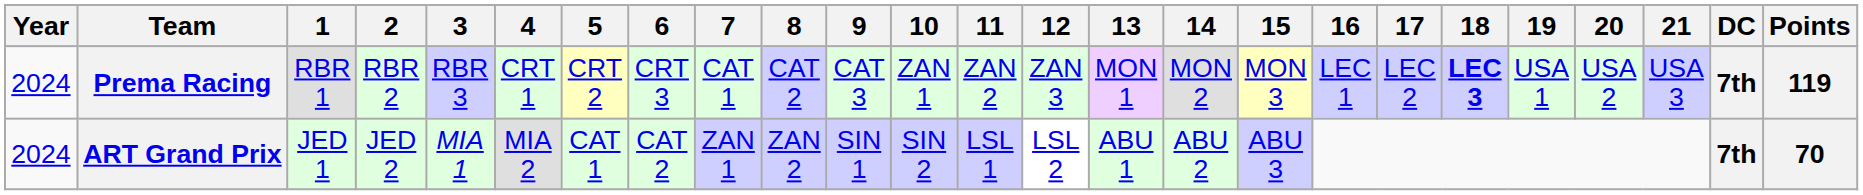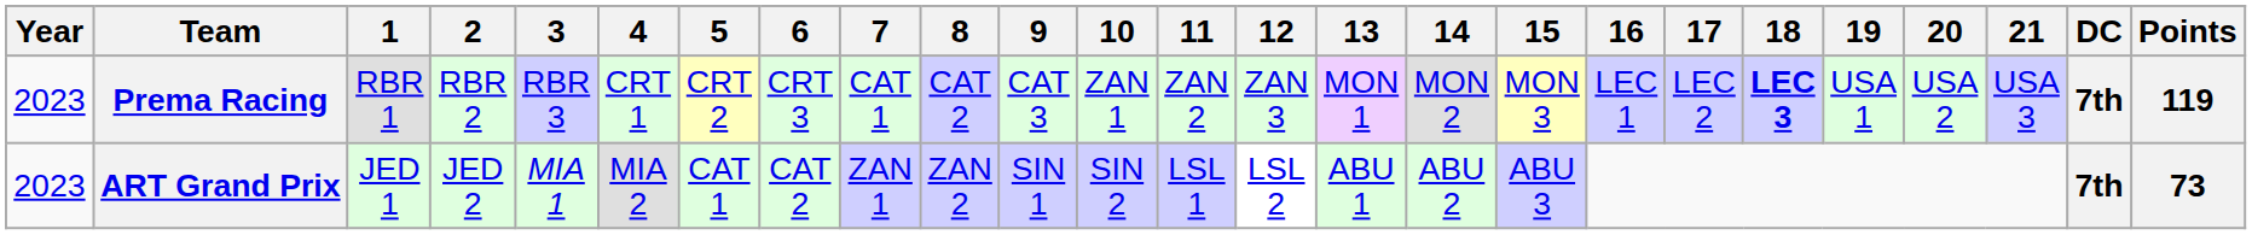Prema Racing | Year: 2024 -> 2023
ART Grand Prix | Year: 2024 -> 2023
ART Grand Prix | Points: 70 -> 73
